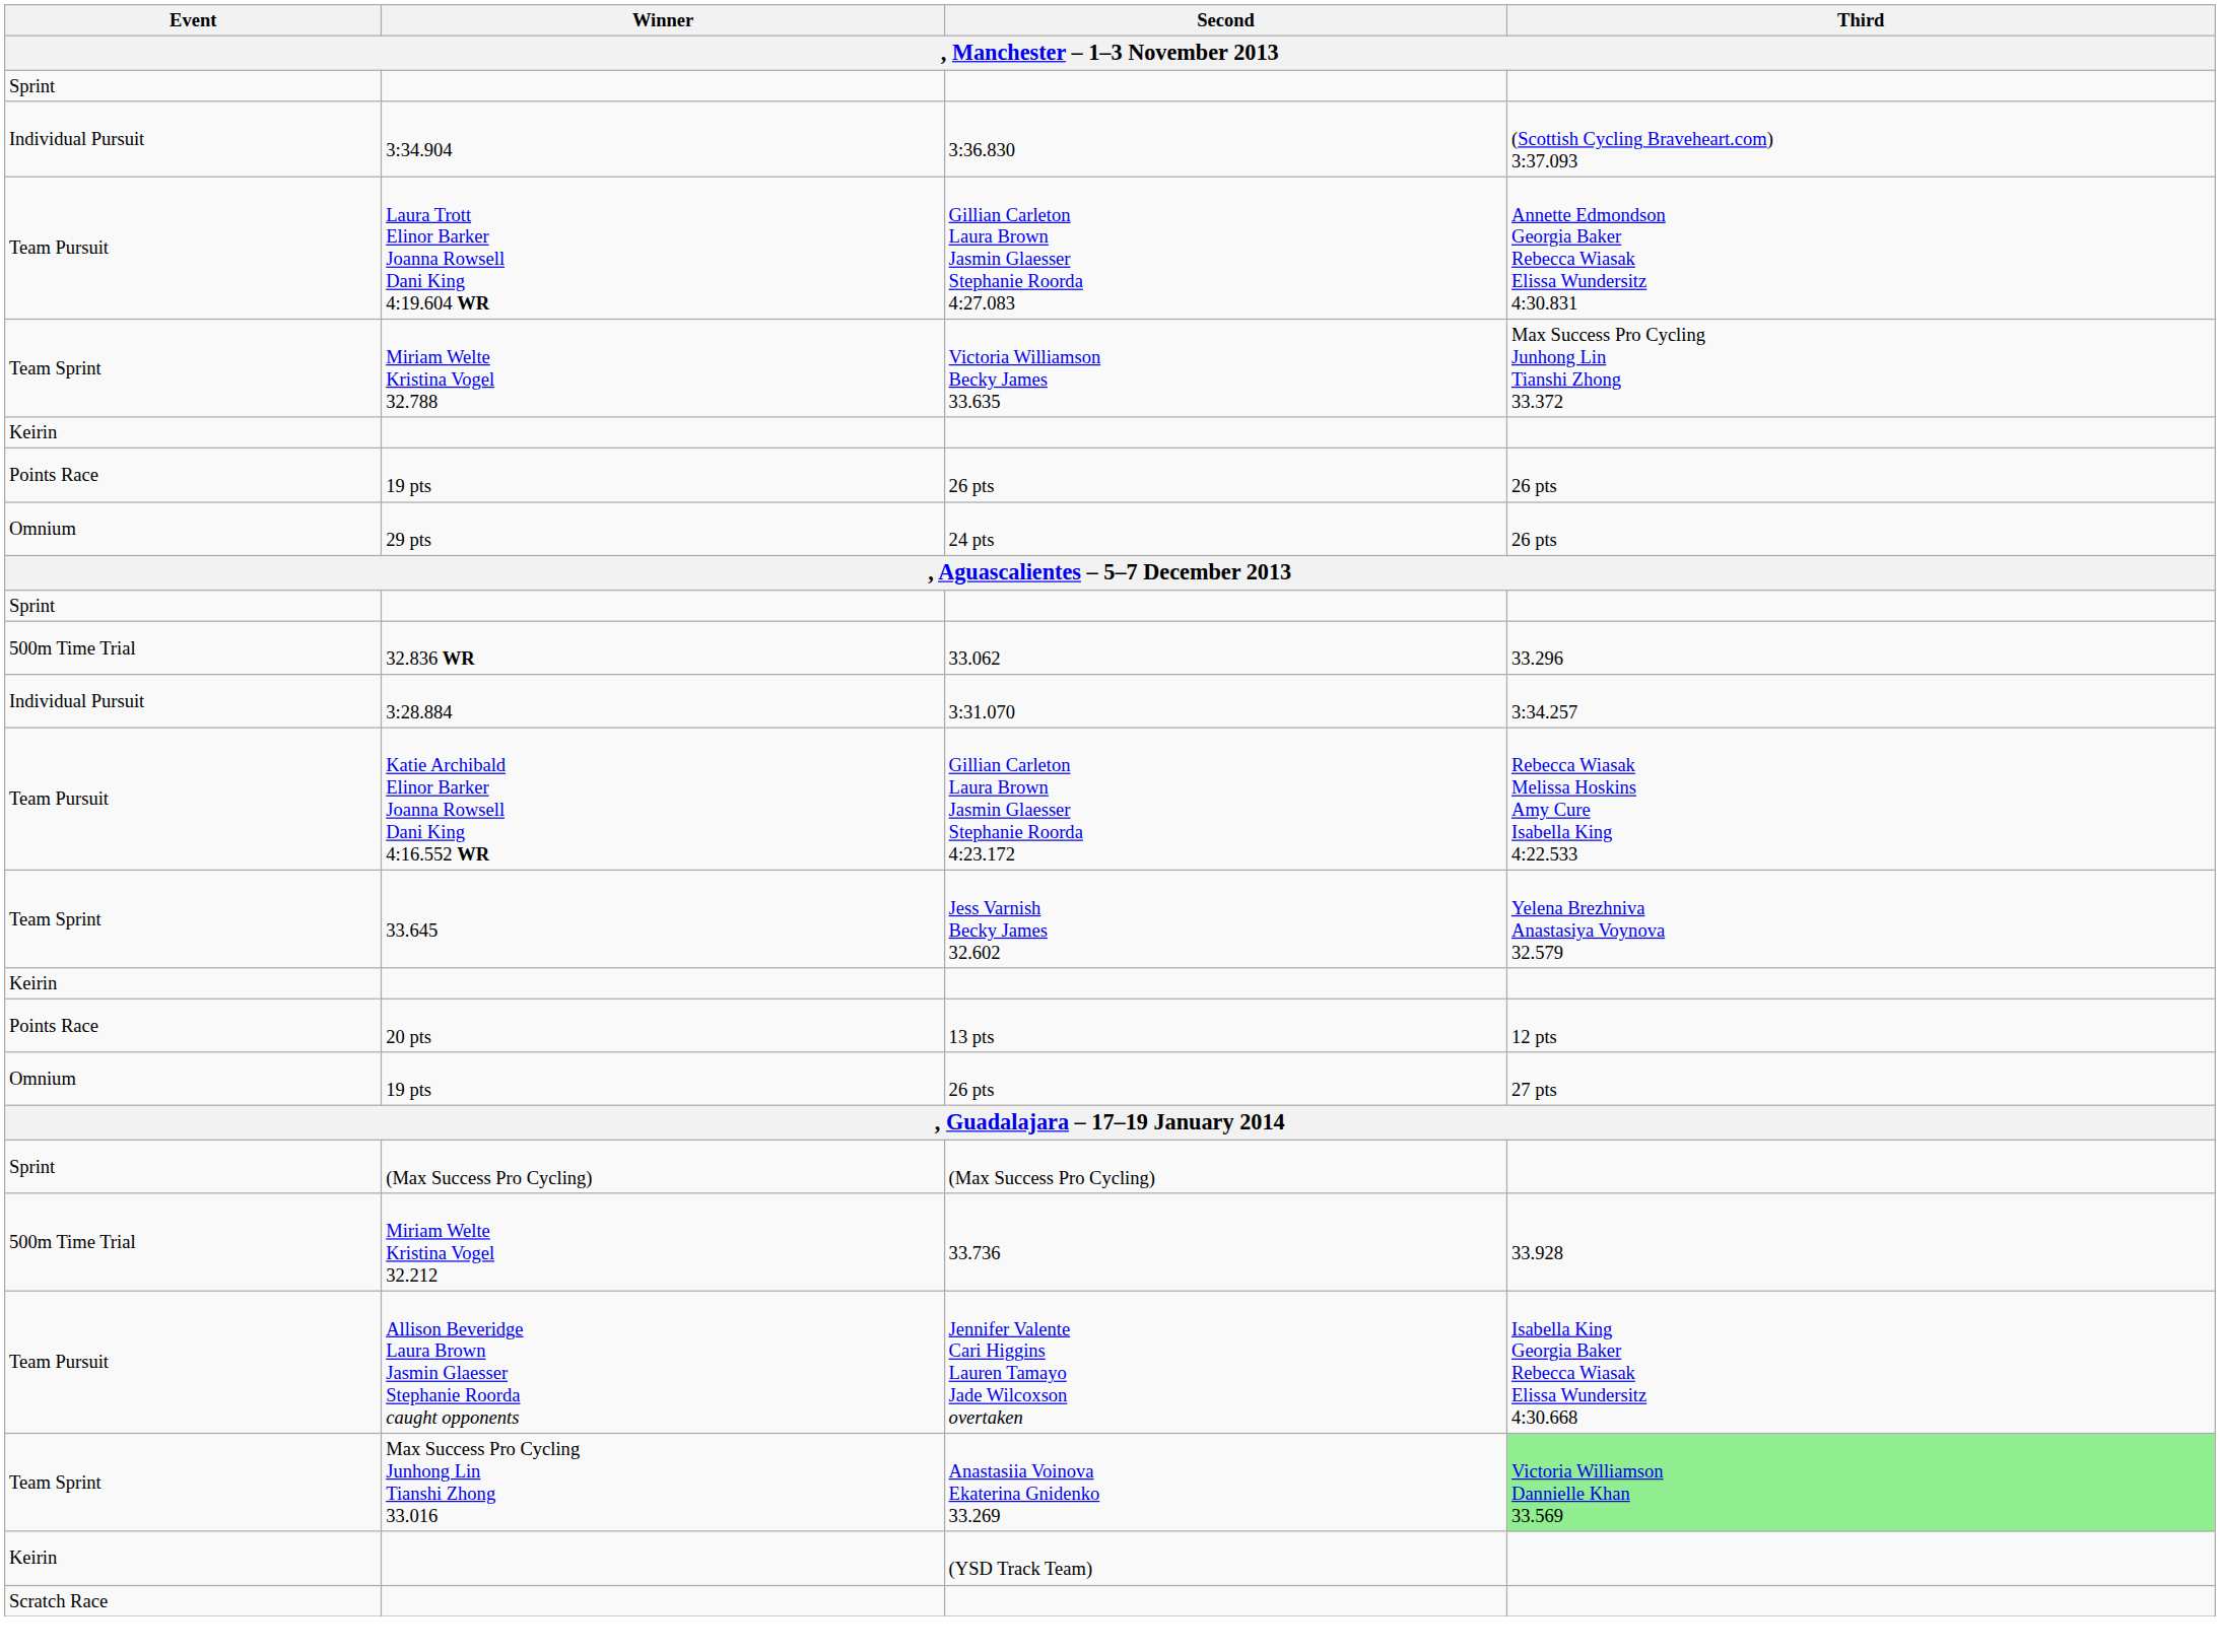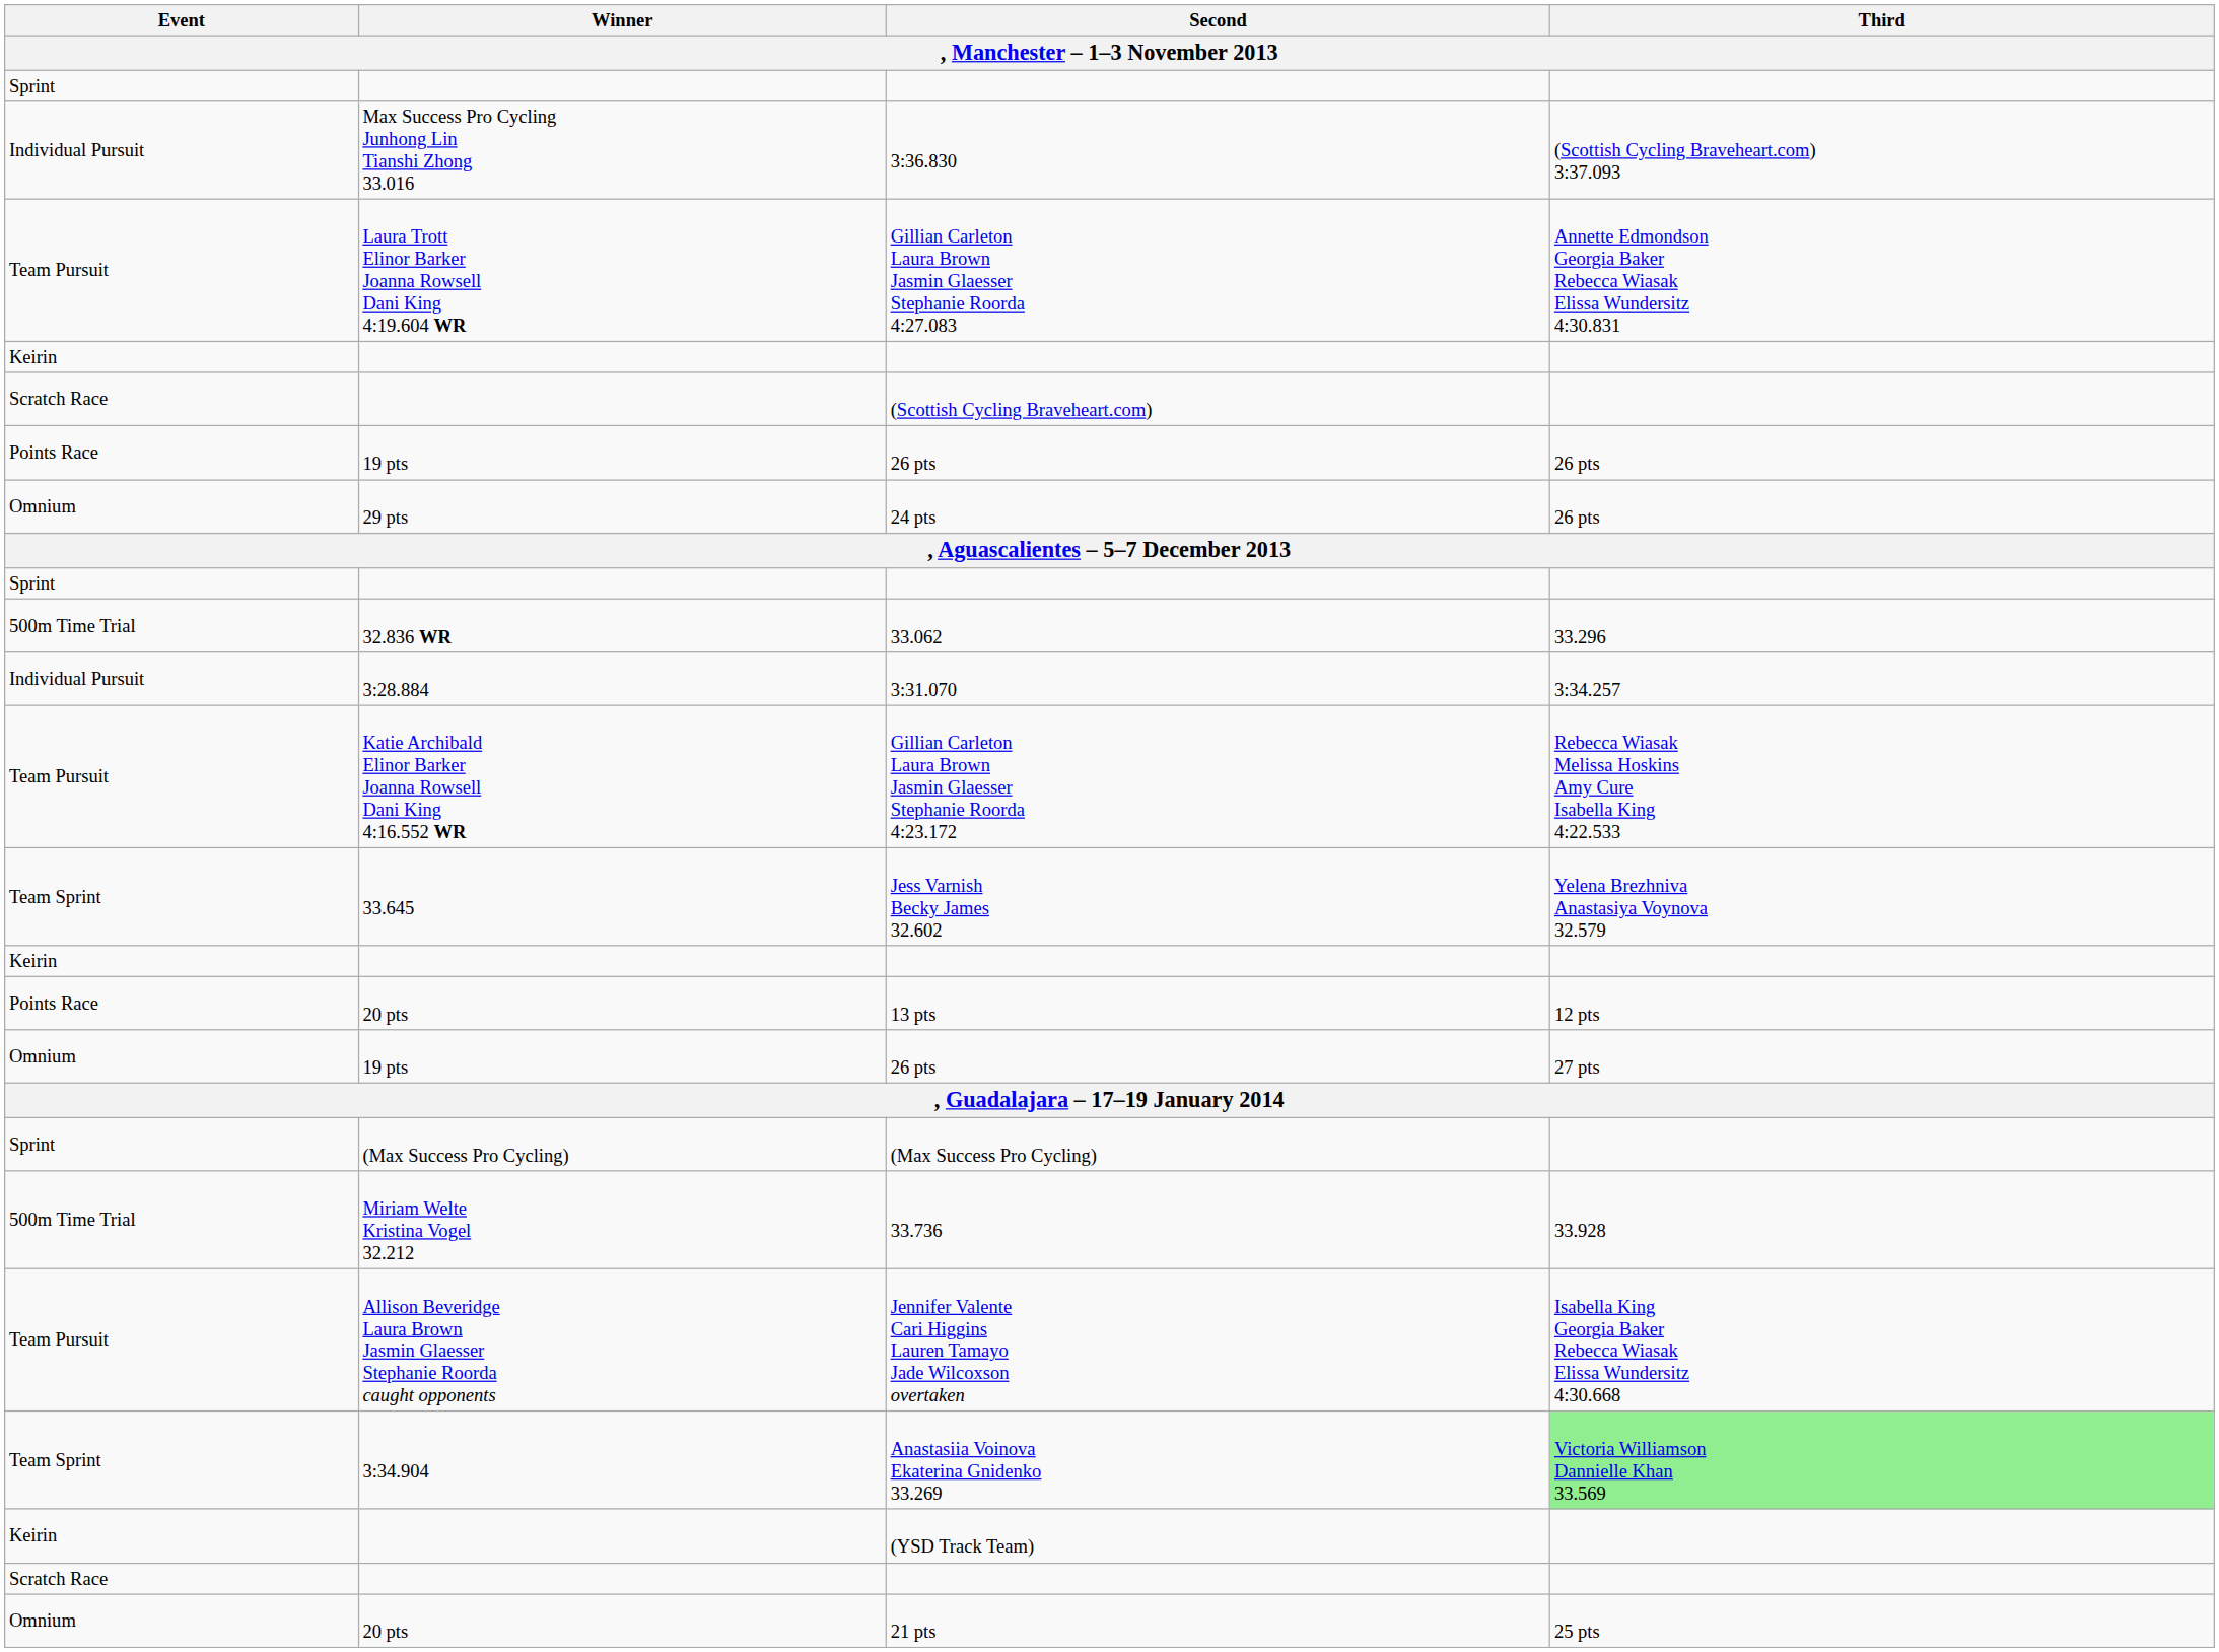3:36.830 | Winner: 3:34.904 -> Max Success Pro Cycling Junhong Lin Tianshi Zhong 33.016
- row: Team Sprint | Miriam Welte Kristina Vogel 32.788 | Victoria Williamson Becky James 33.635 | Max Success Pro Cycling Junhong Lin Tianshi Zhong 33.372
+ row: Scratch Race | (Scottish Cycling Braveheart.com)
Anastasiia Voinova Ekaterina Gnidenko 33.269 | Winner: Max Success Pro Cycling Junhong Lin Tianshi Zhong 33.016 -> 3:34.904
+ row: Omnium | 20 pts | 21 pts | 25 pts
